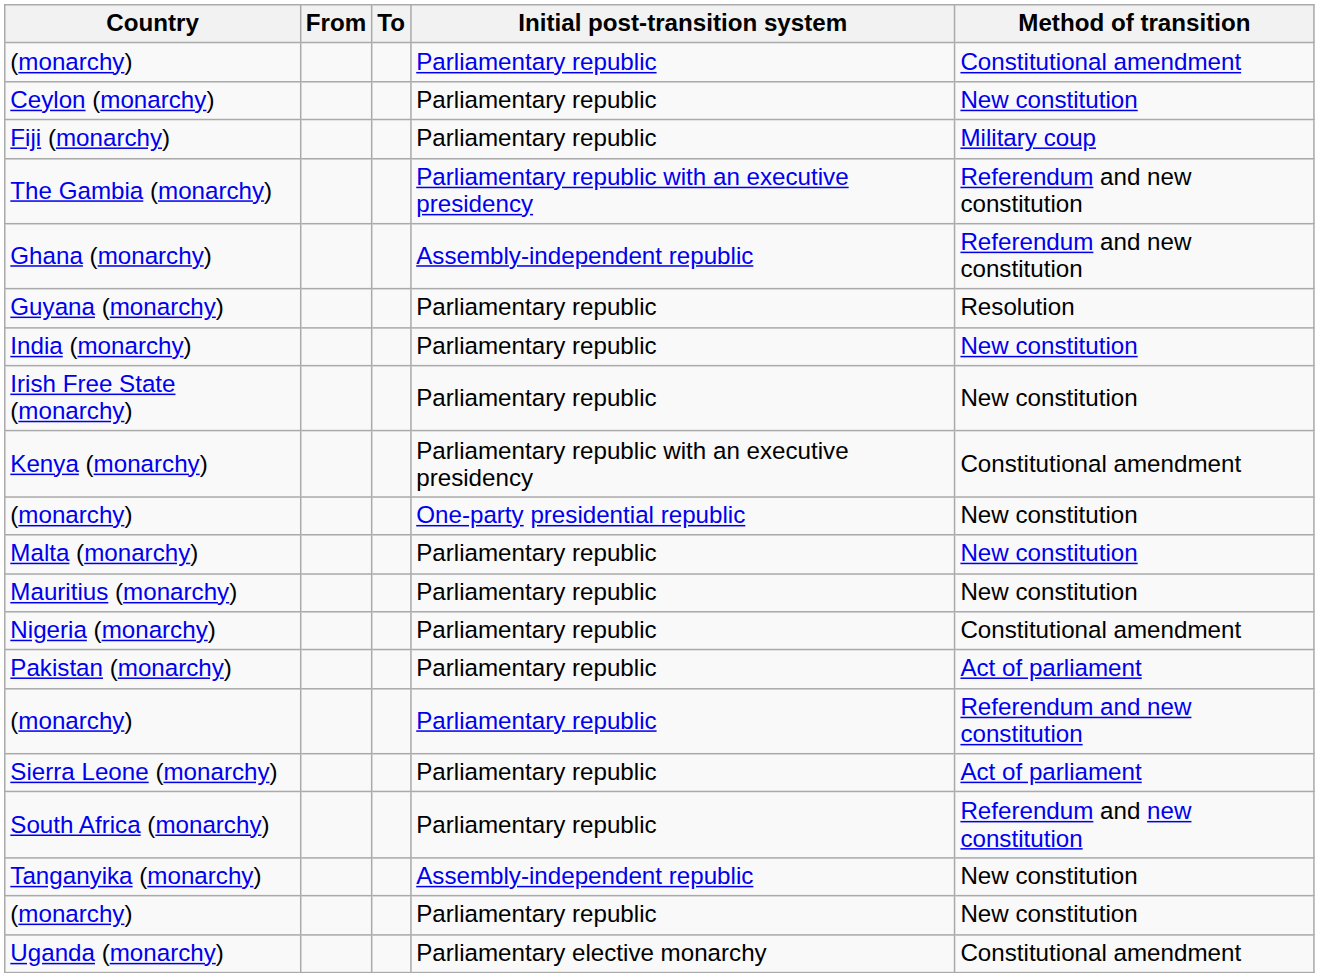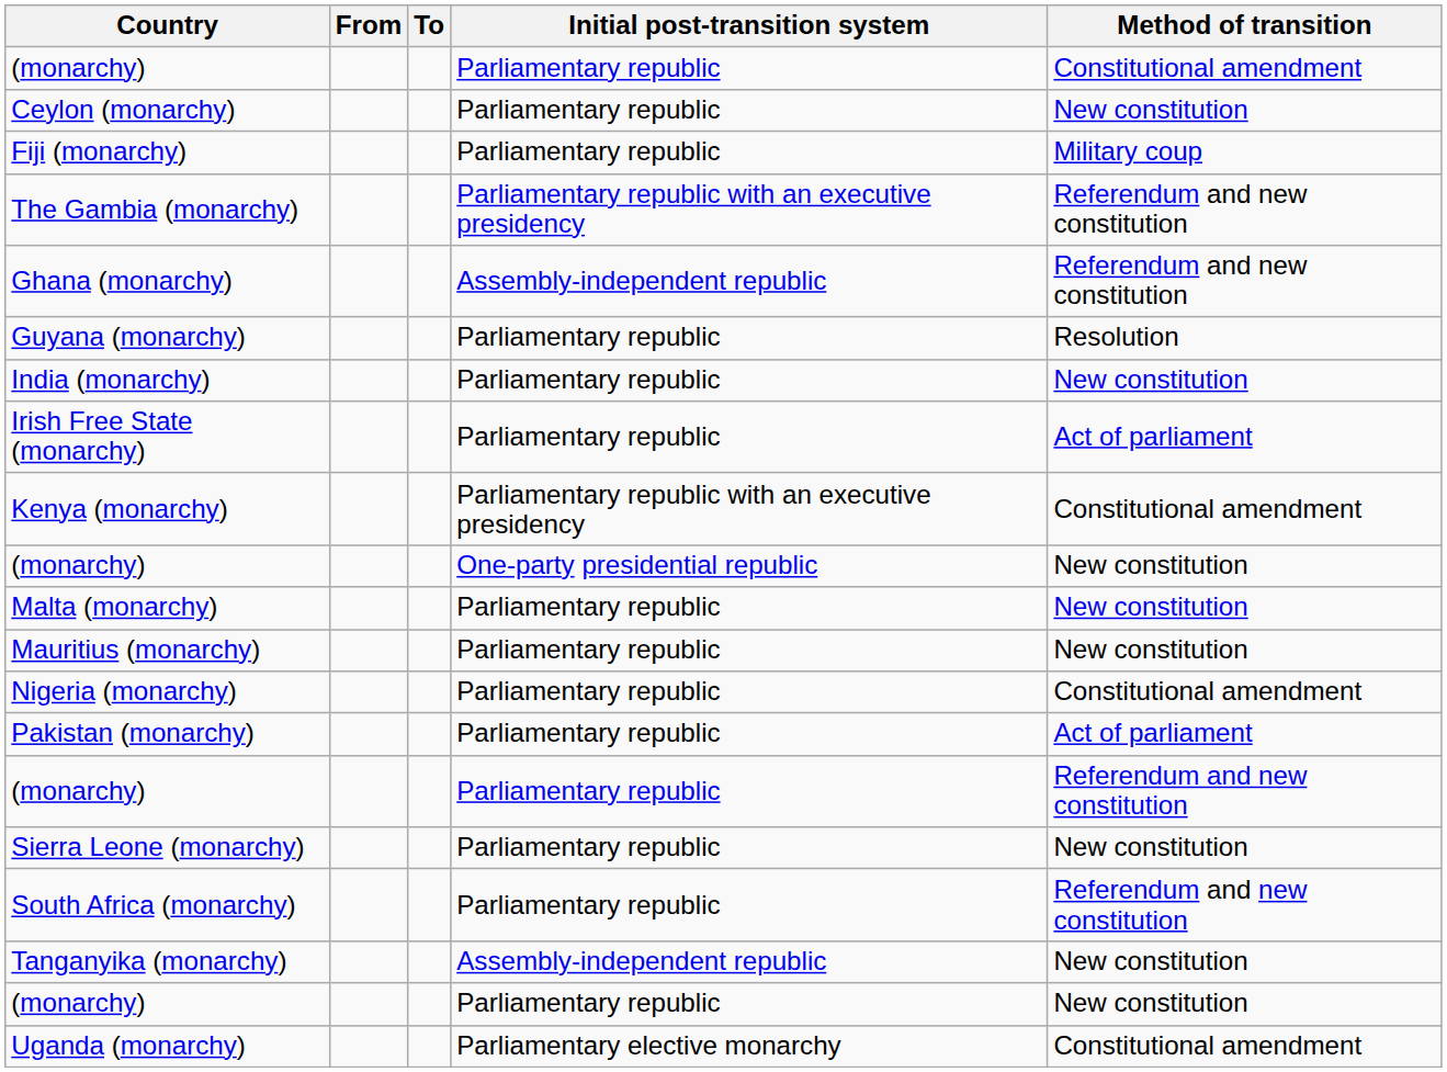Irish Free State (monarchy) | Method of transition: New constitution -> Act of parliament
Sierra Leone (monarchy) | Method of transition: Act of parliament -> New constitution
